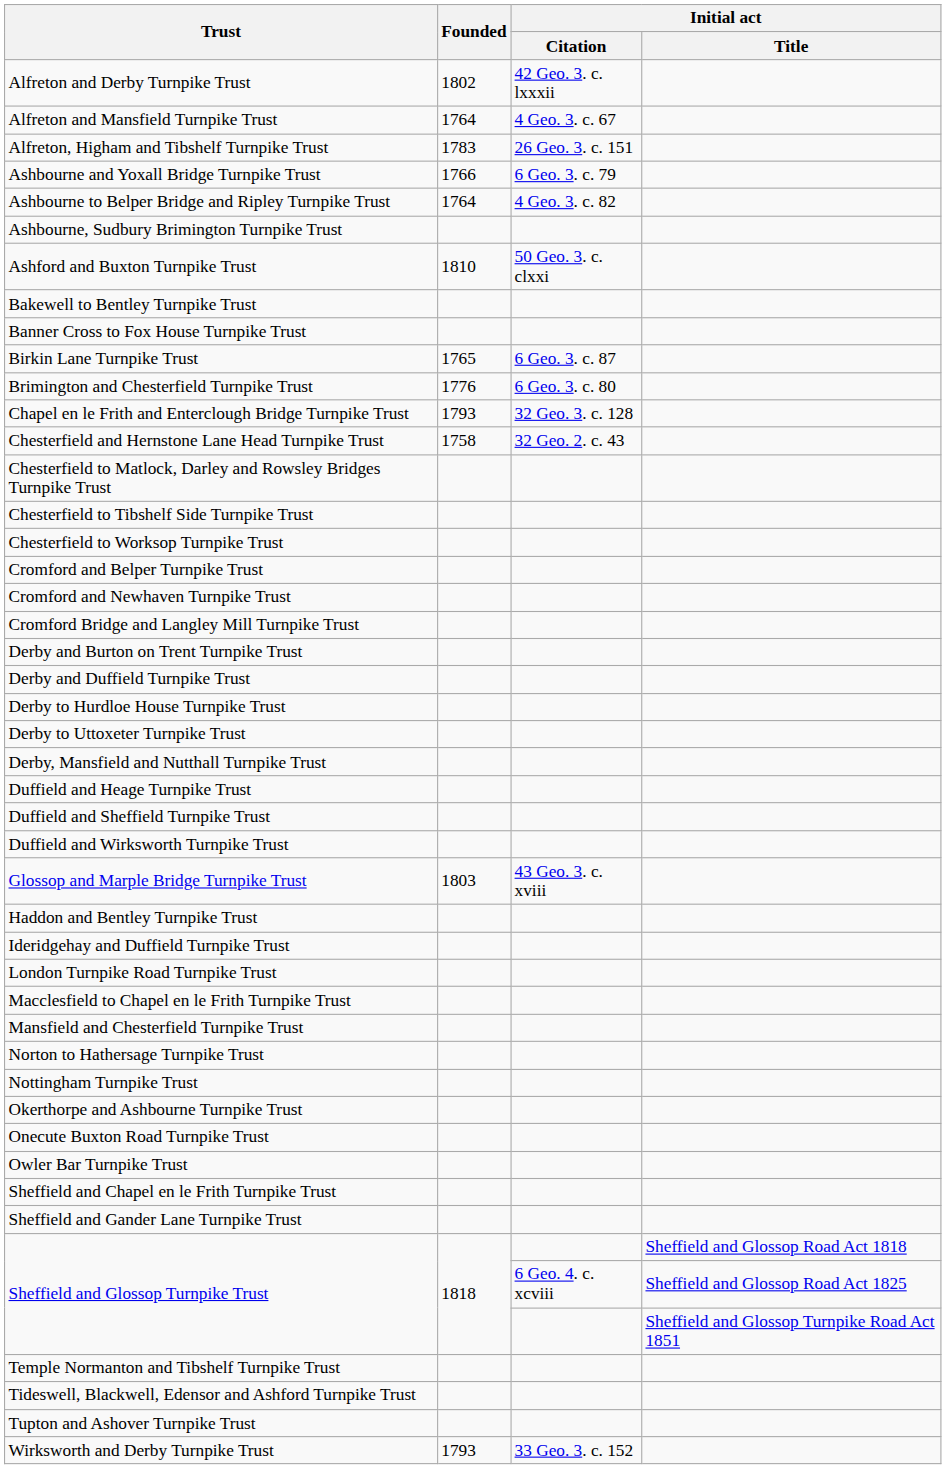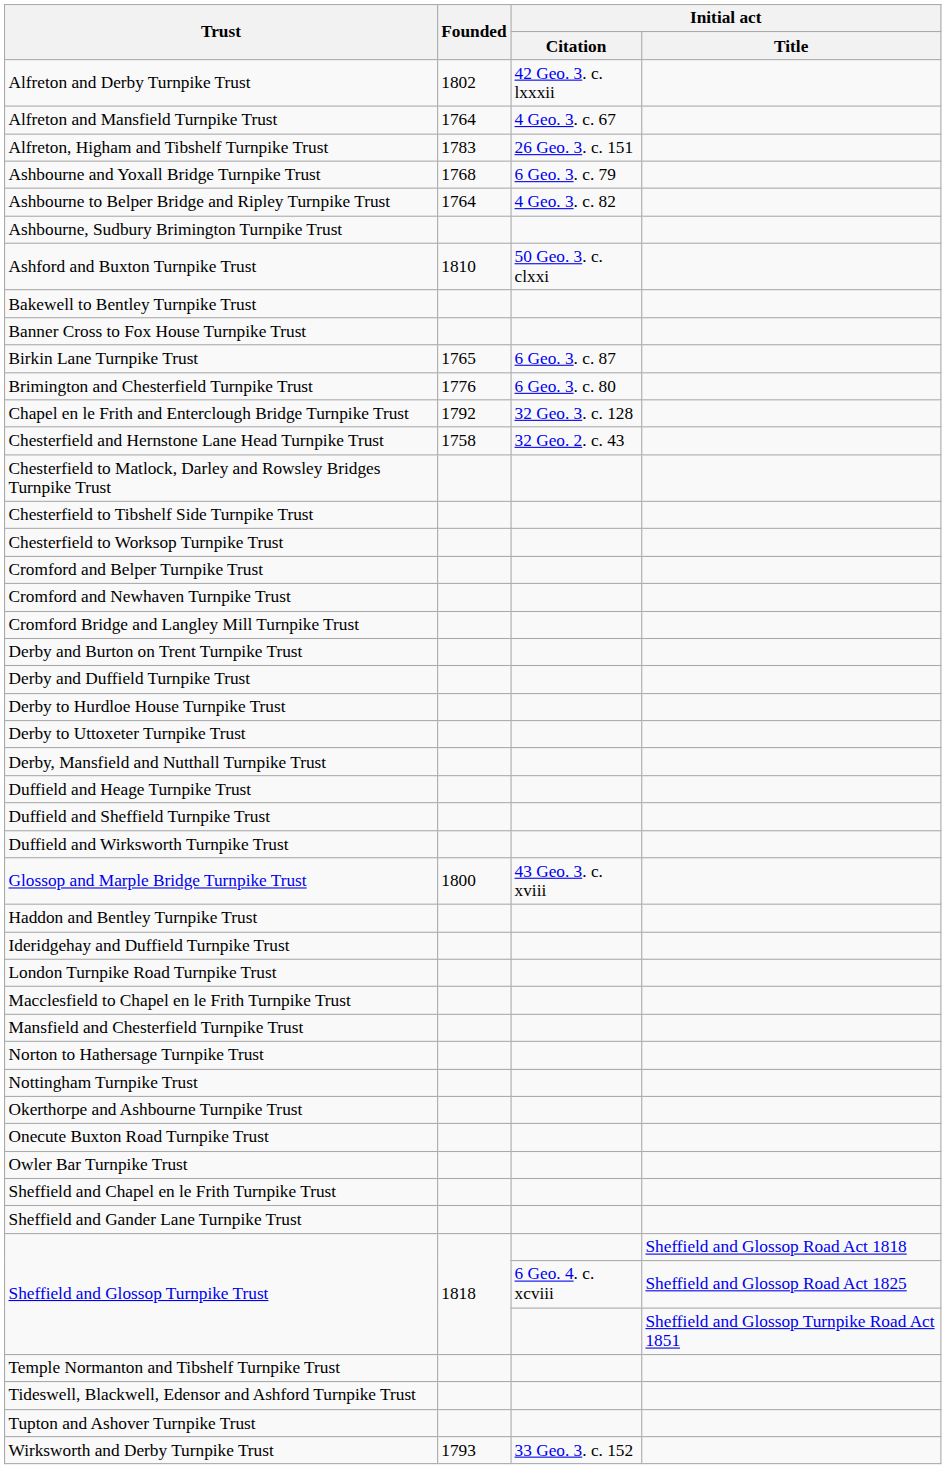Ashbourne and Yoxall Bridge Turnpike Trust | Founded: 1766 -> 1768
Chapel en le Frith and Enterclough Bridge Turnpike Trust | Founded: 1793 -> 1792
Glossop and Marple Bridge Turnpike Trust | Founded: 1803 -> 1800
